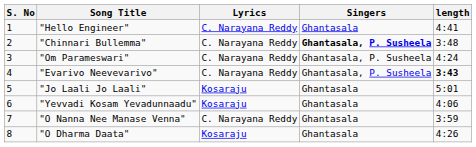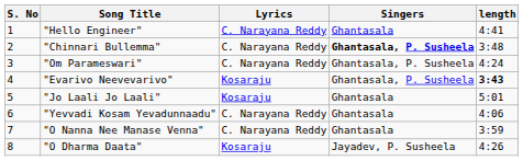"Evarivo Neevevarivo" | Lyrics: C. Narayana Reddy -> Kosaraju
"Yevvadi Kosam Yevadunnaadu" | Lyrics: Kosaraju -> C. Narayana Reddy
"O Dharma Daata" | Singers: Ghantasala -> Jayadev, P. Susheela
